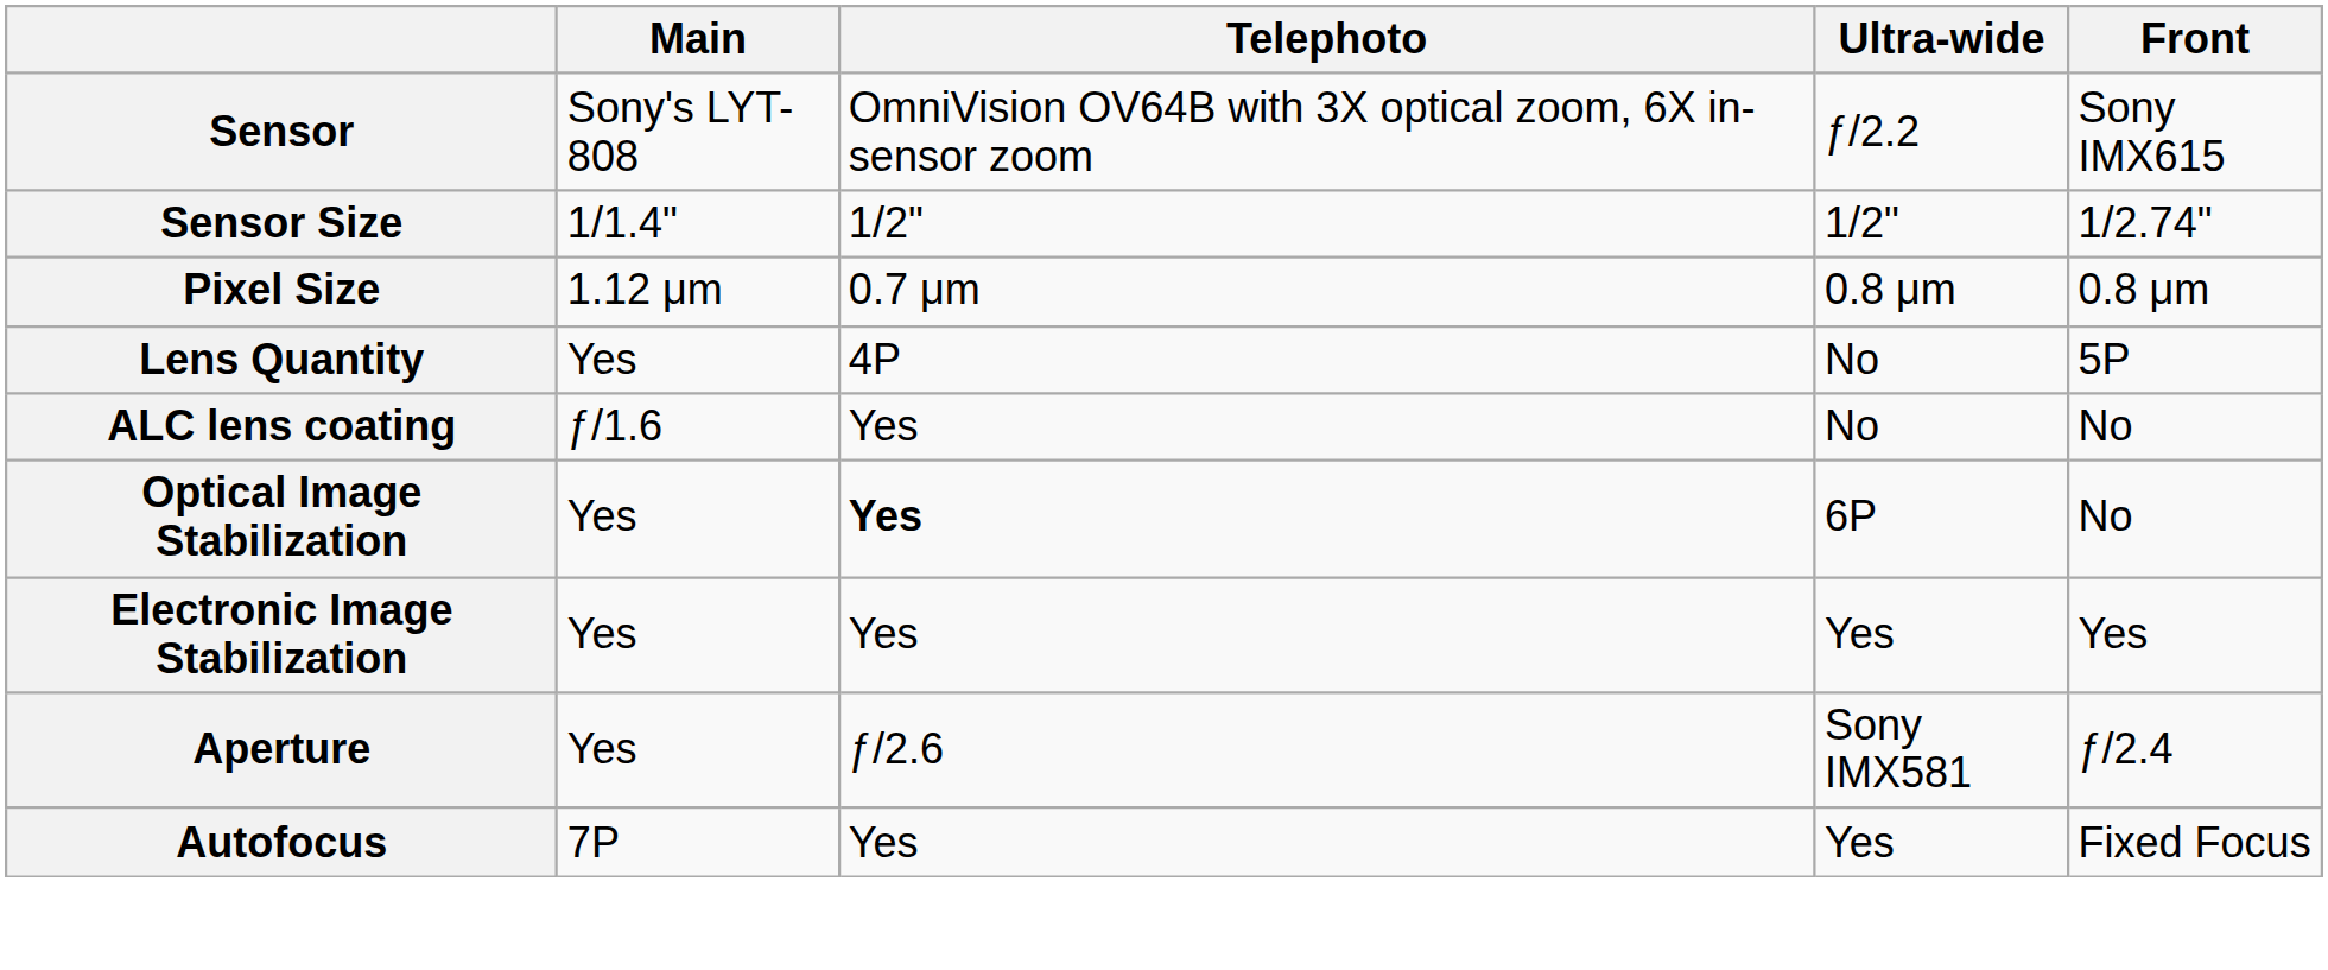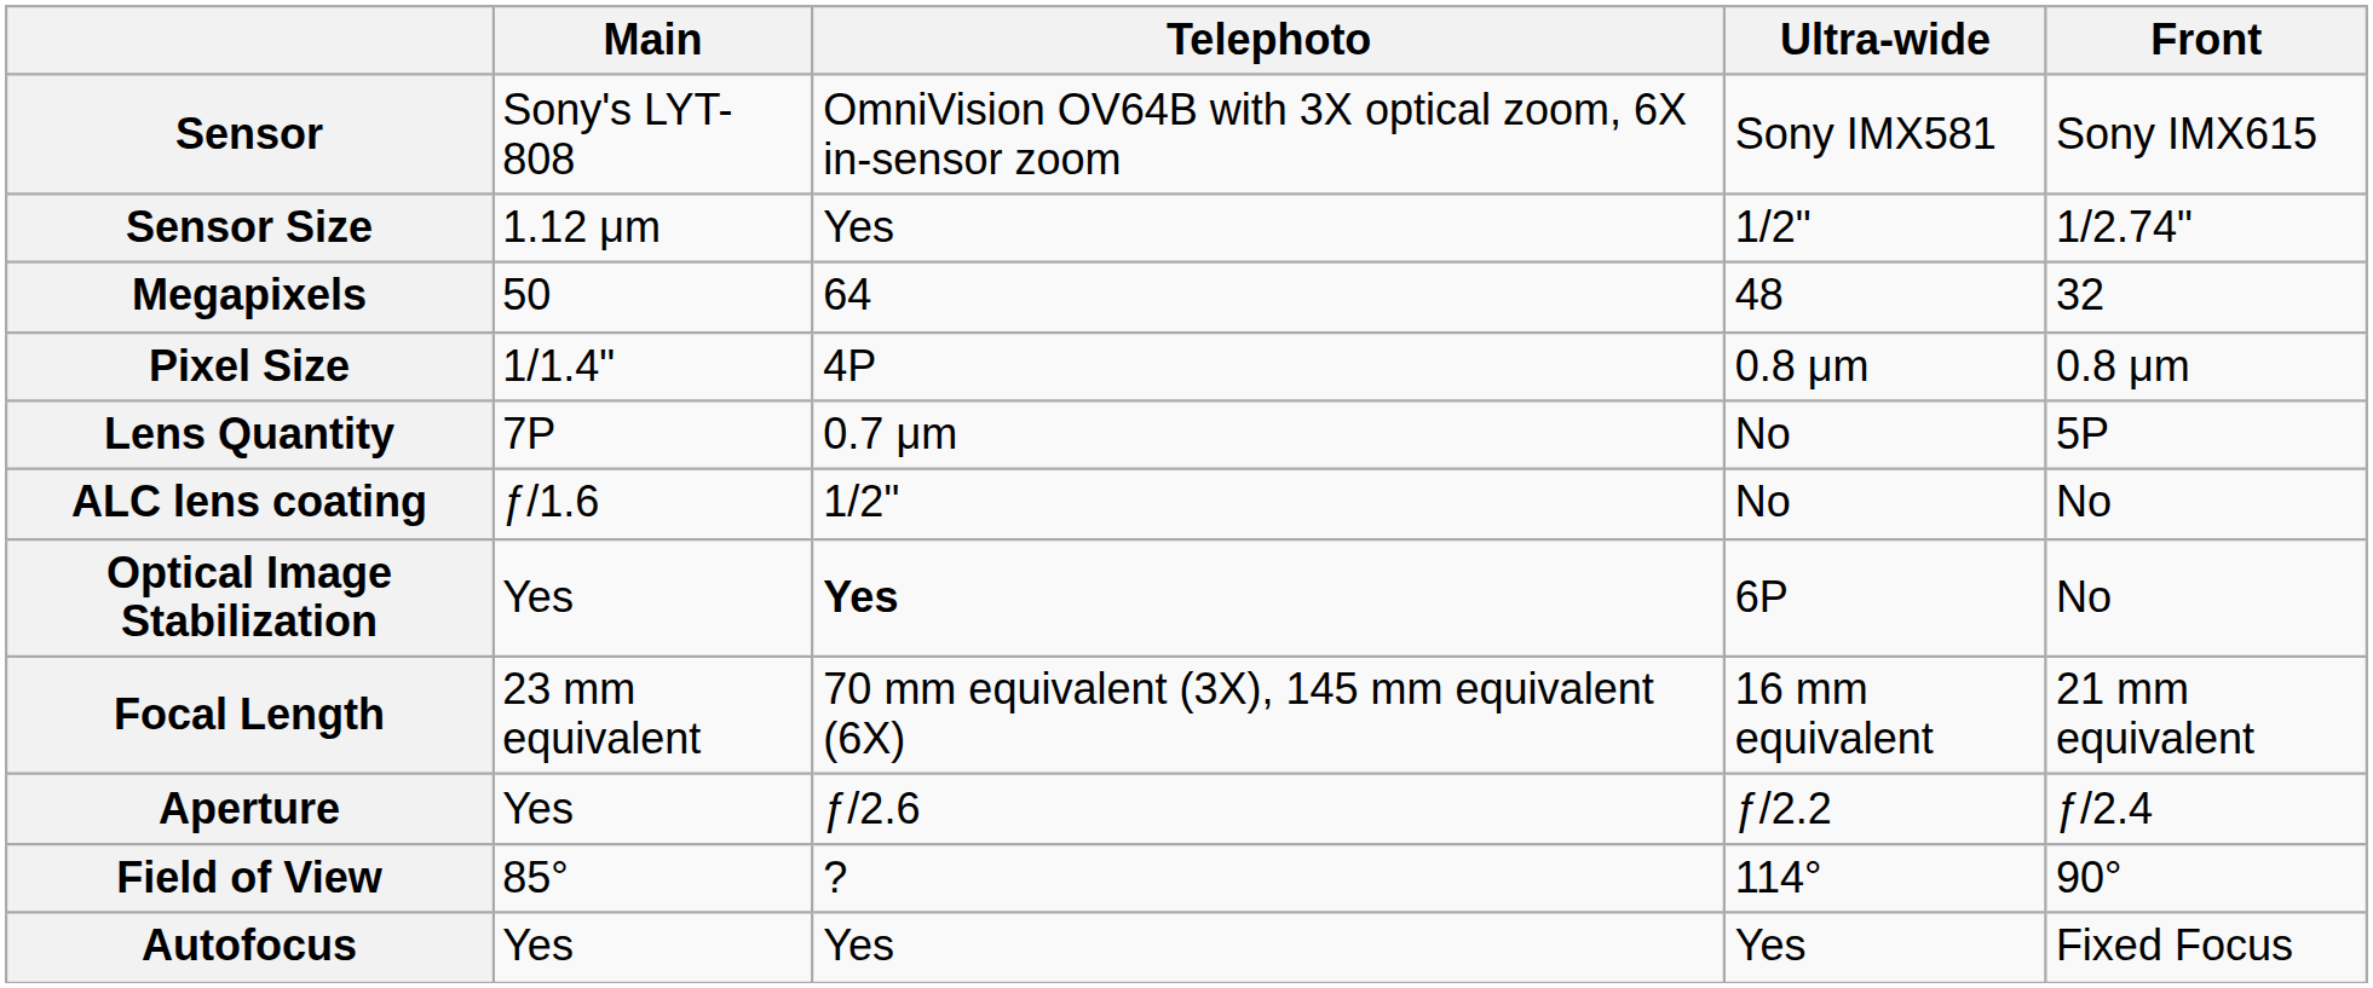Sensor | Ultra-wide: ƒ/2.2 -> Sony IMX581
Sensor Size | Main: 1/1.4" -> 1.12 μm
Sensor Size | Telephoto: 1/2" -> Yes
+ row: Megapixels | 50 | 64 | 48 | 32
Pixel Size | Main: 1.12 μm -> 1/1.4"
Pixel Size | Telephoto: 0.7 μm -> 4P
Lens Quantity | Main: Yes -> 7P
Lens Quantity | Telephoto: 4P -> 0.7 μm
ALC lens coating | Telephoto: Yes -> 1/2"
- row: Electronic Image Stabilization | Yes | Yes | Yes | Yes
+ row: Focal Length | 23 mm equivalent | 70 mm equivalent (3X), 145 mm equivalent (6X) | 16 mm equivalent | 21 mm equivalent
Aperture | Ultra-wide: Sony IMX581 -> ƒ/2.2
+ row: Field of View | 85° | ? | 114° | 90°
Autofocus | Main: 7P -> Yes
